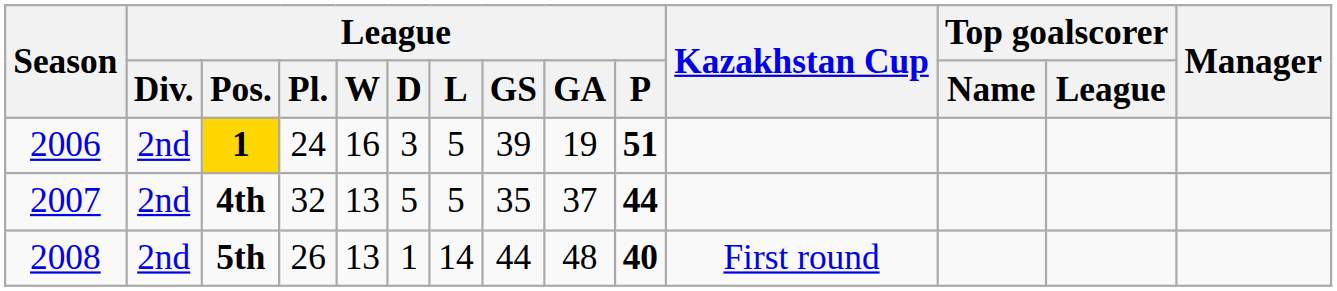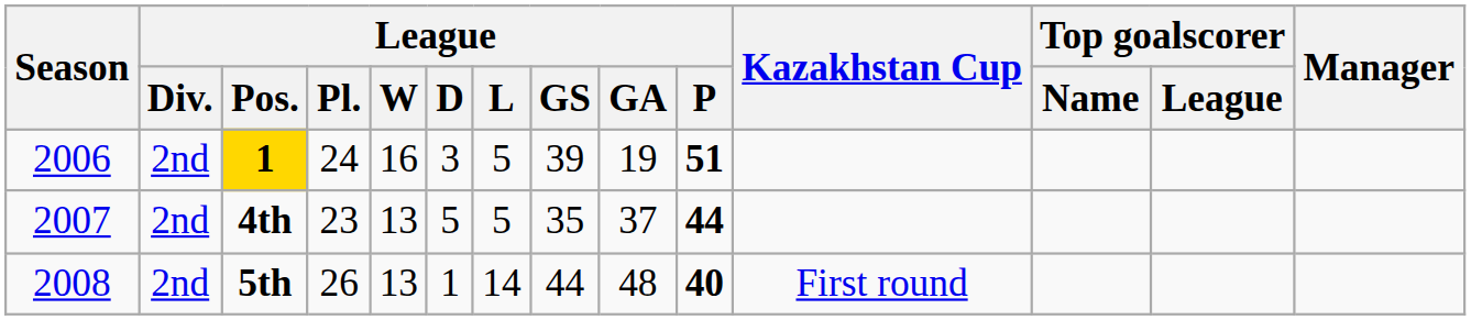4th | League / Pl.: 32 -> 23
